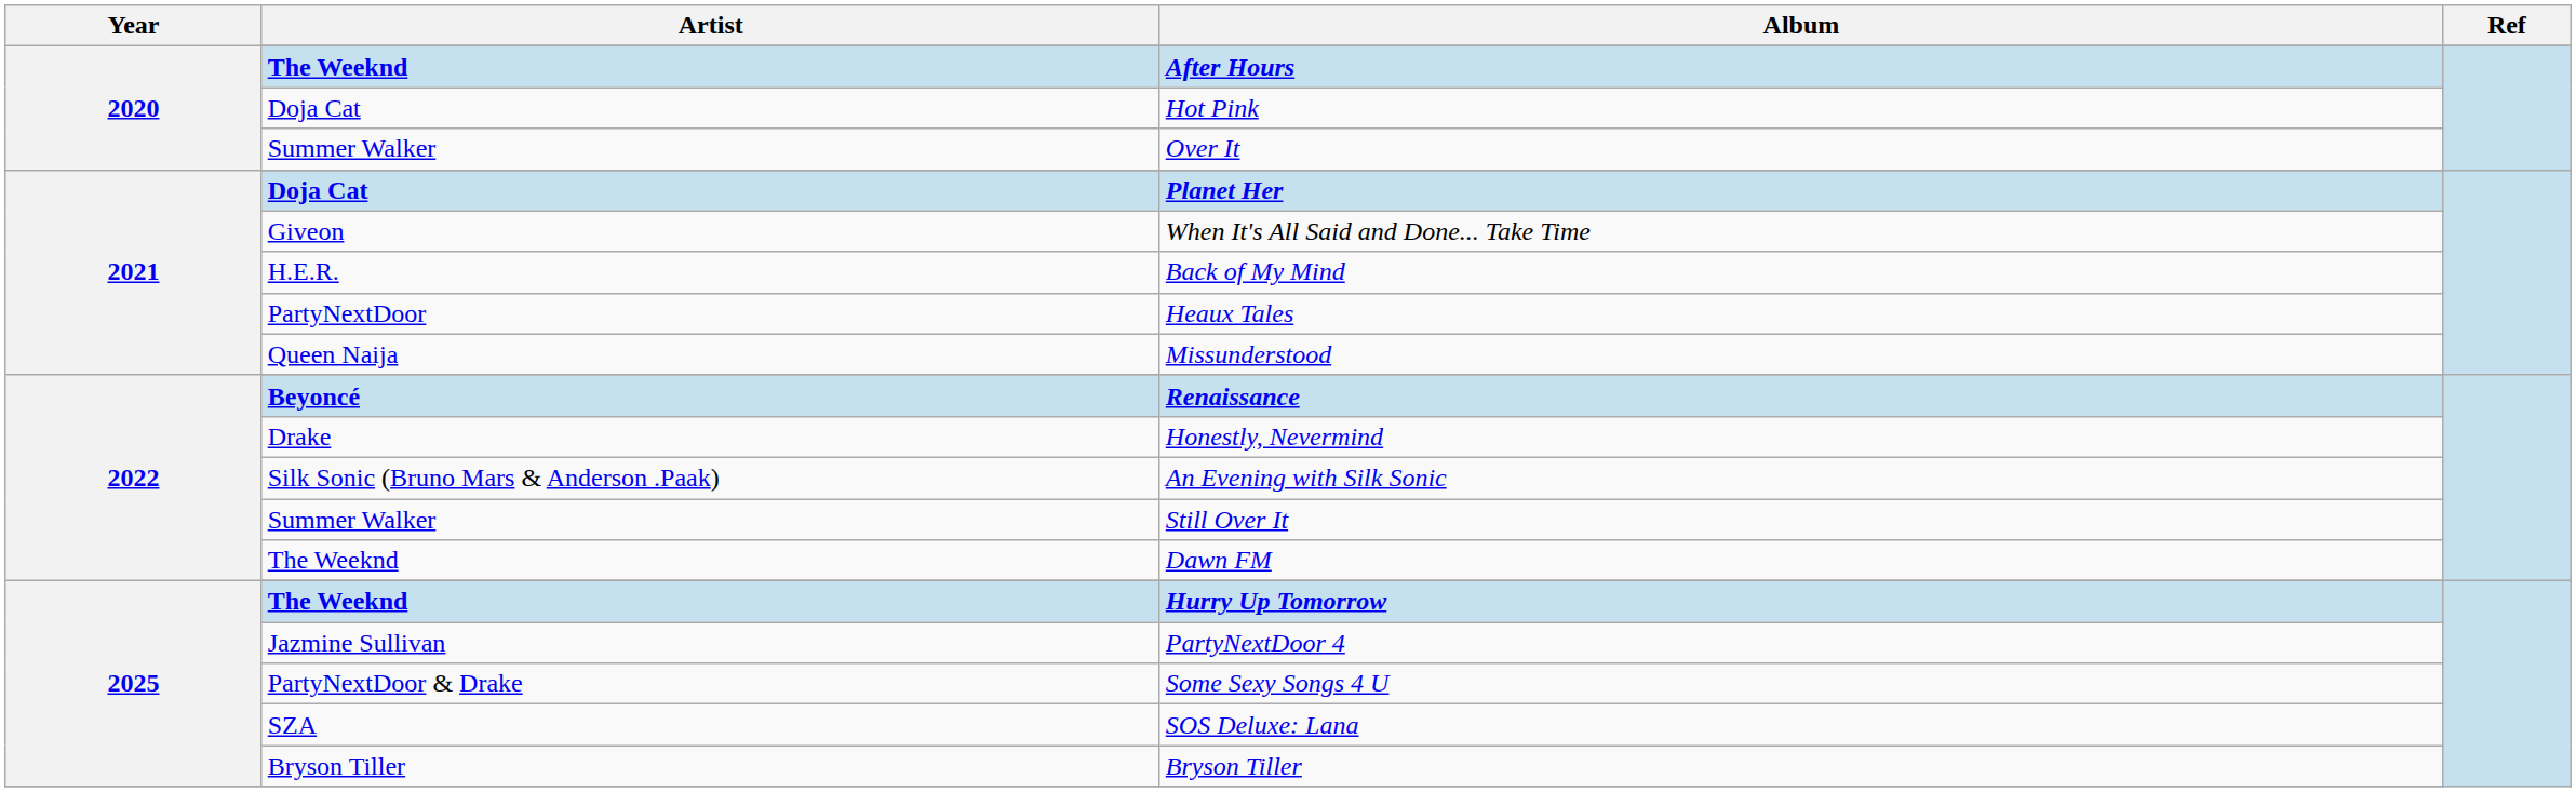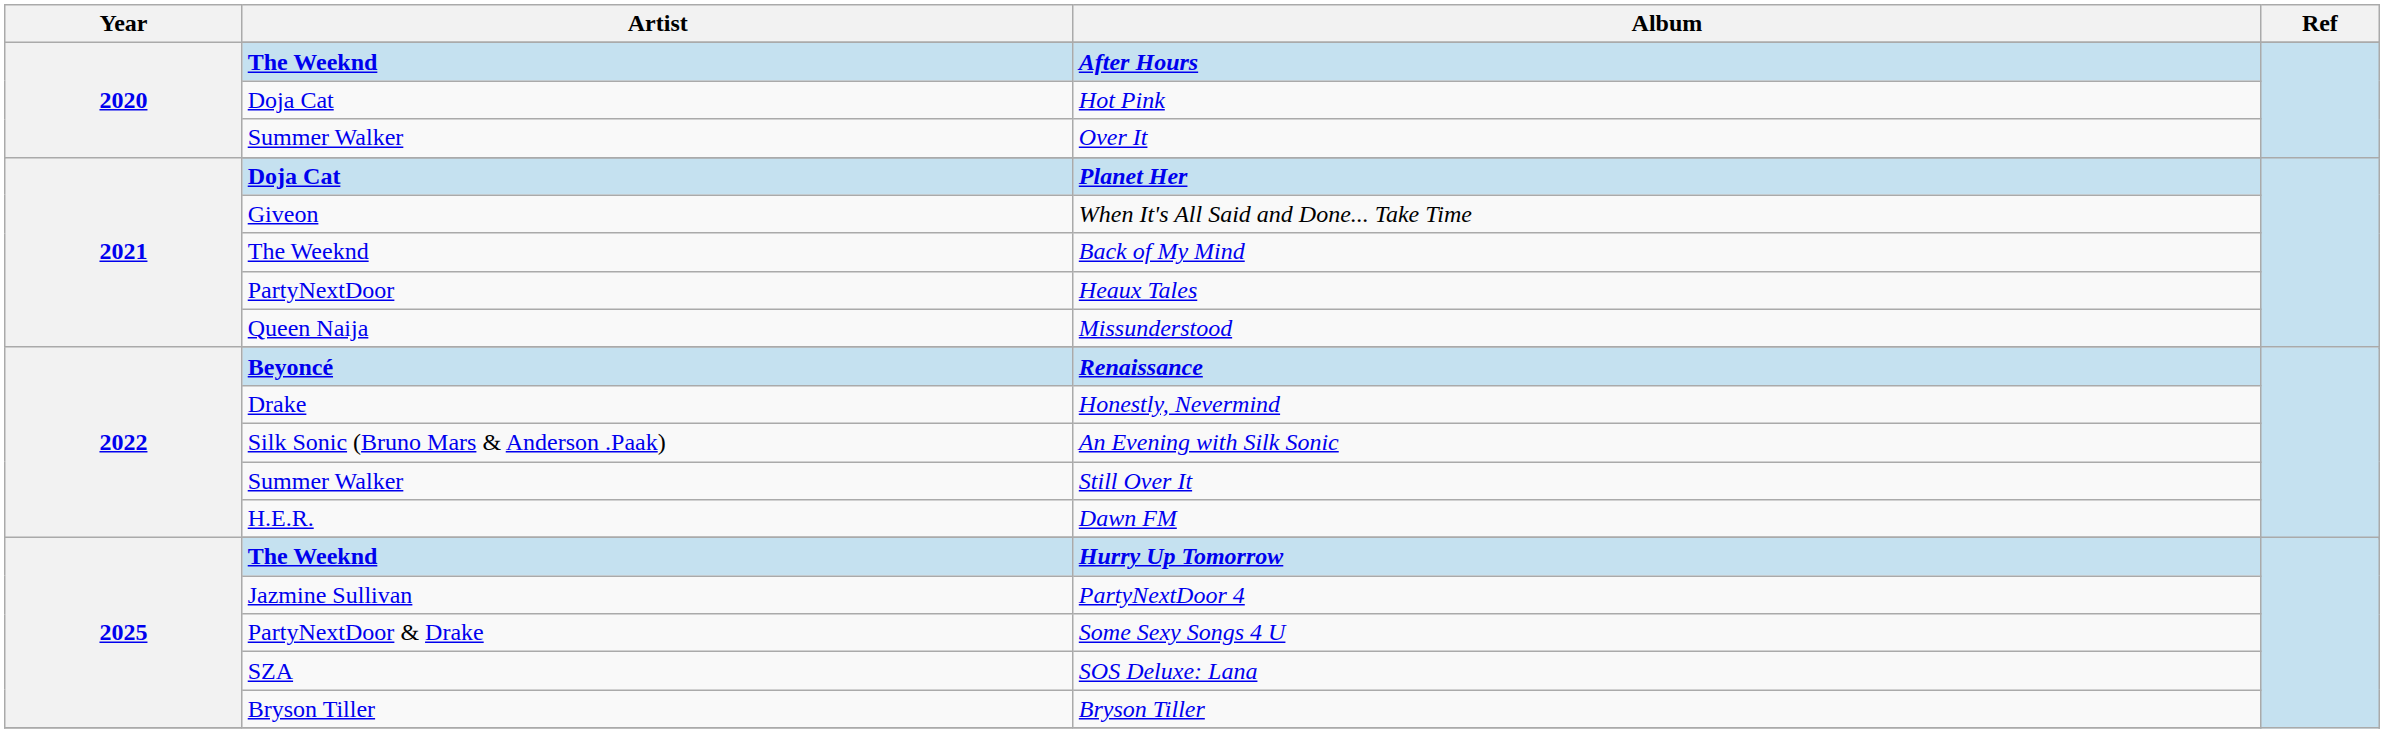Back of My Mind | Artist: H.E.R. -> The Weeknd
Dawn FM | Artist: The Weeknd -> H.E.R.
